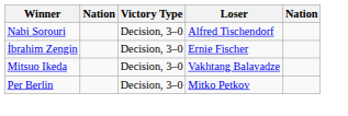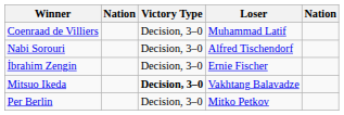+ row: Coenraad de Villiers | Decision, 3–0 | Muhammad Latif
Mitsuo Ikeda | Victory Type: normal -> bold
